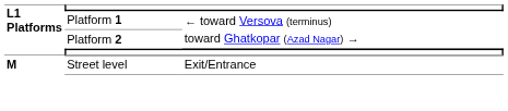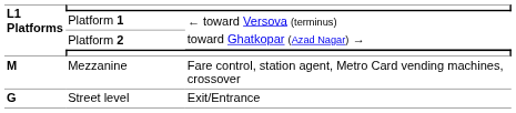+ row: M | Mezzanine | Fare control, station agent, Metro Card vending machines, crossover
Street level | L1 Platforms: M -> G
